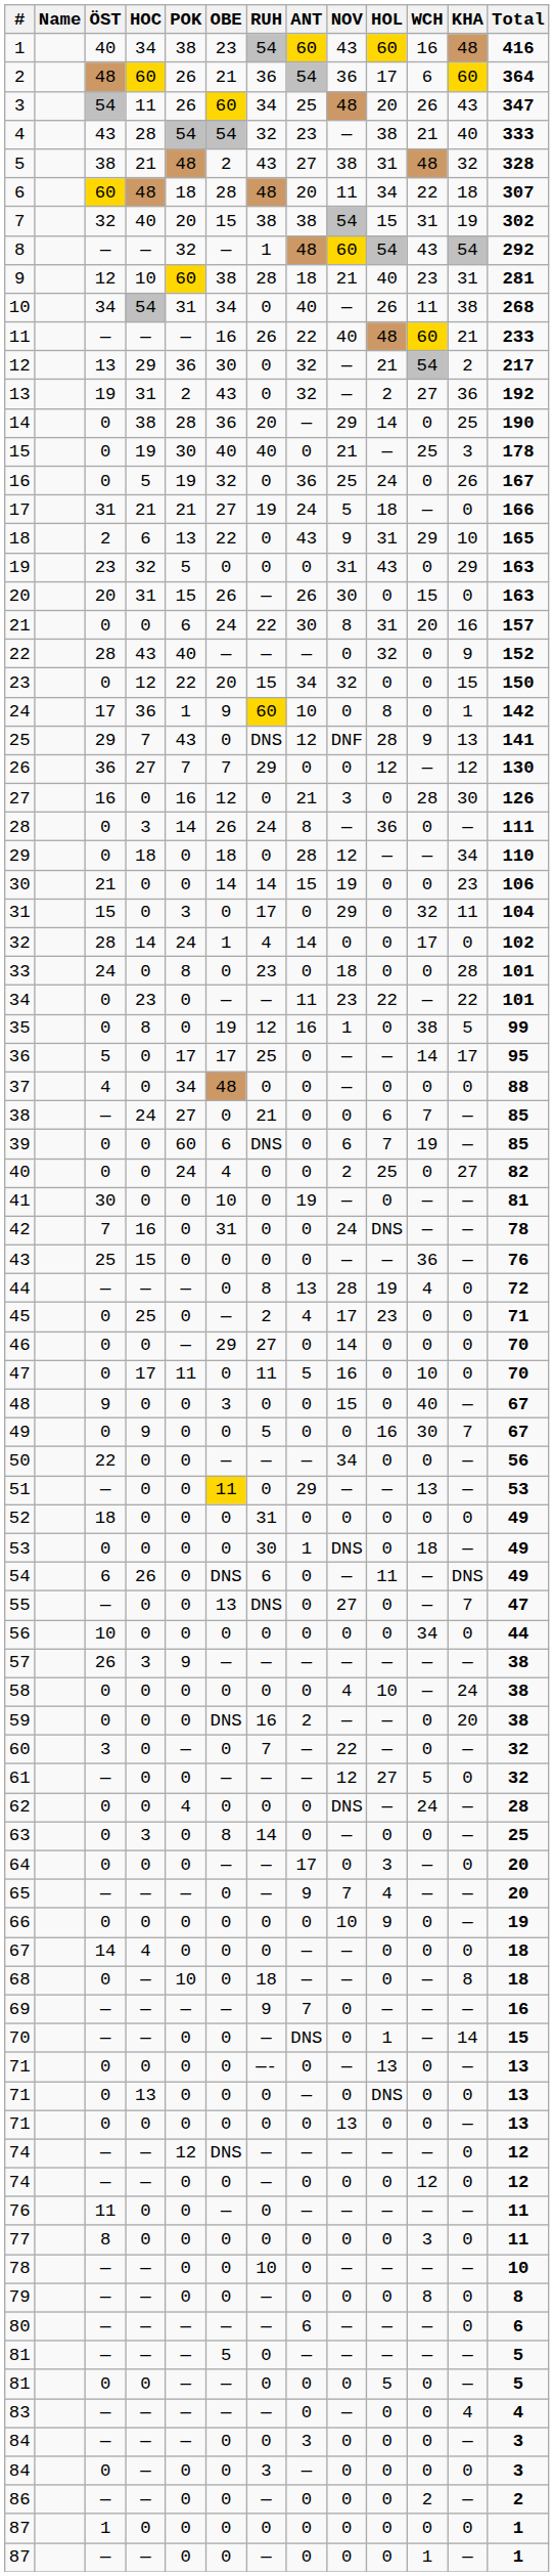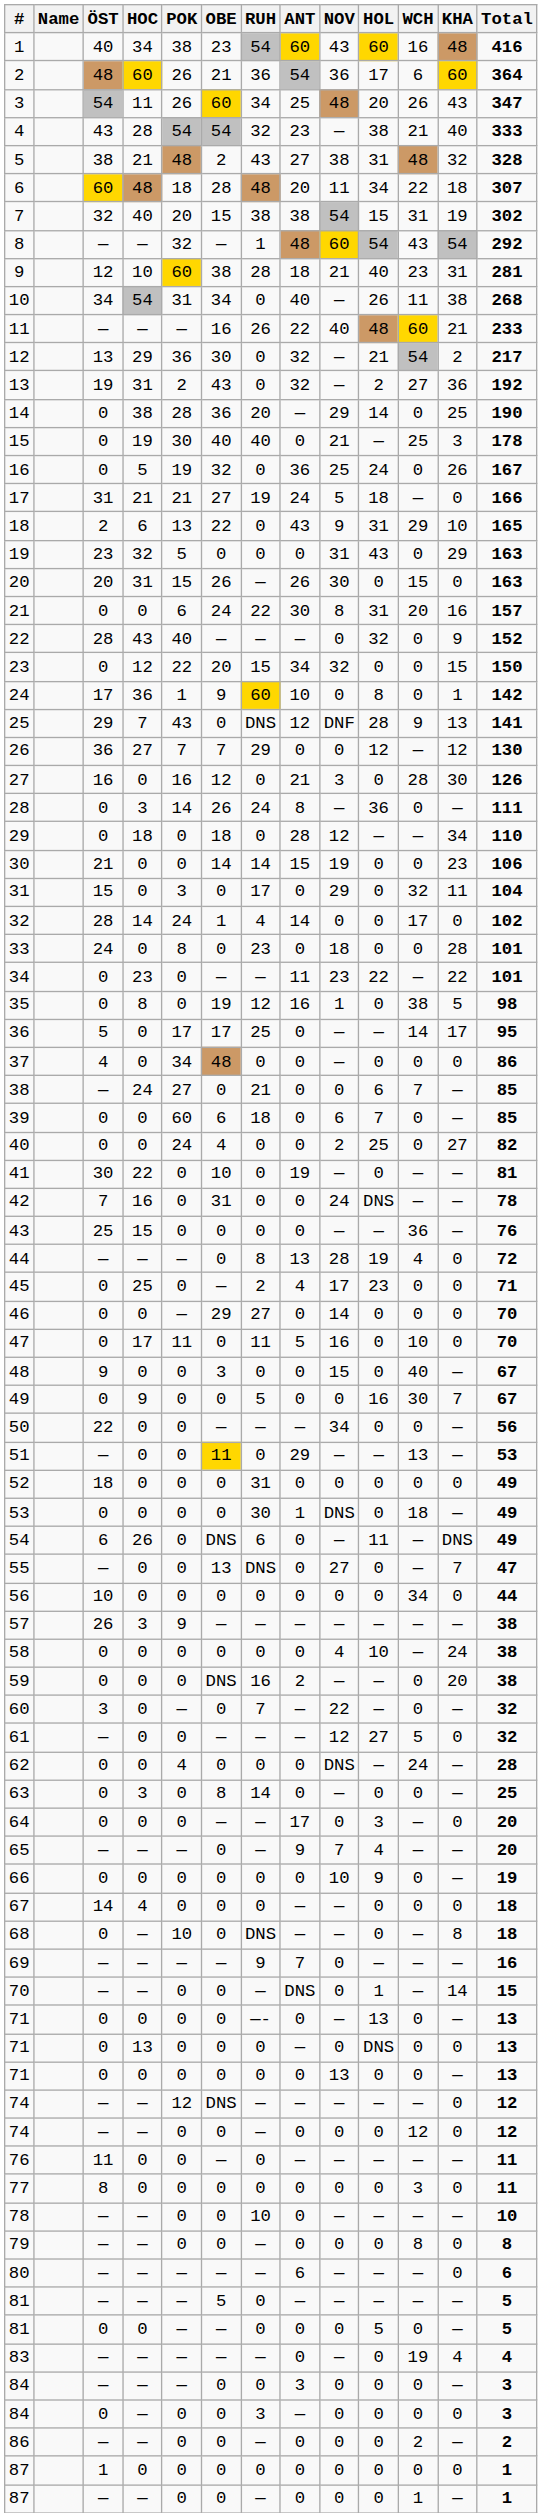35 | Total: 99 -> 98
37 | Total: 88 -> 86
39 | RUH: DNS -> 18
39 | WCH: 19 -> 0
41 | HOC: 0 -> 22
68 | RUH: 18 -> DNS
83 | WCH: 0 -> 19
